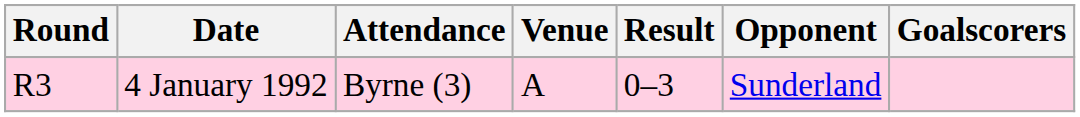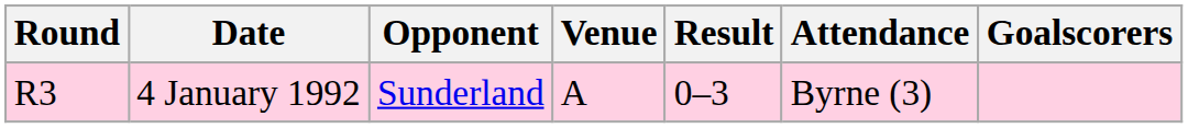columns swapped: Opponent <-> Attendance
